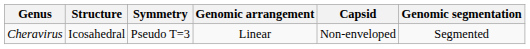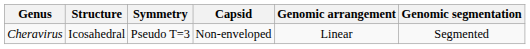columns swapped: Capsid <-> Genomic arrangement
